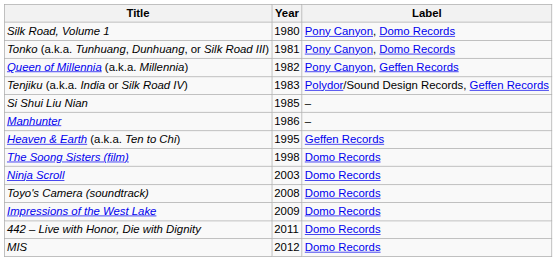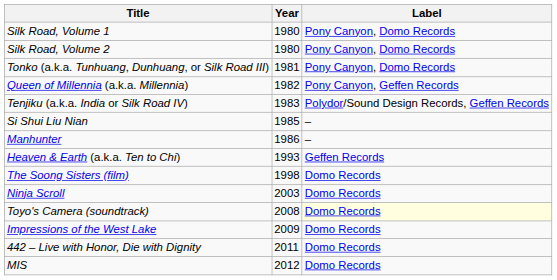+ row: Silk Road, Volume 2 | 1980 | Pony Canyon, Domo Records
Heaven & Earth (a.k.a. Ten to Chi) | Year: 1995 -> 1993
Toyo's Camera (soundtrack) | Label: no background -> lightyellow background
